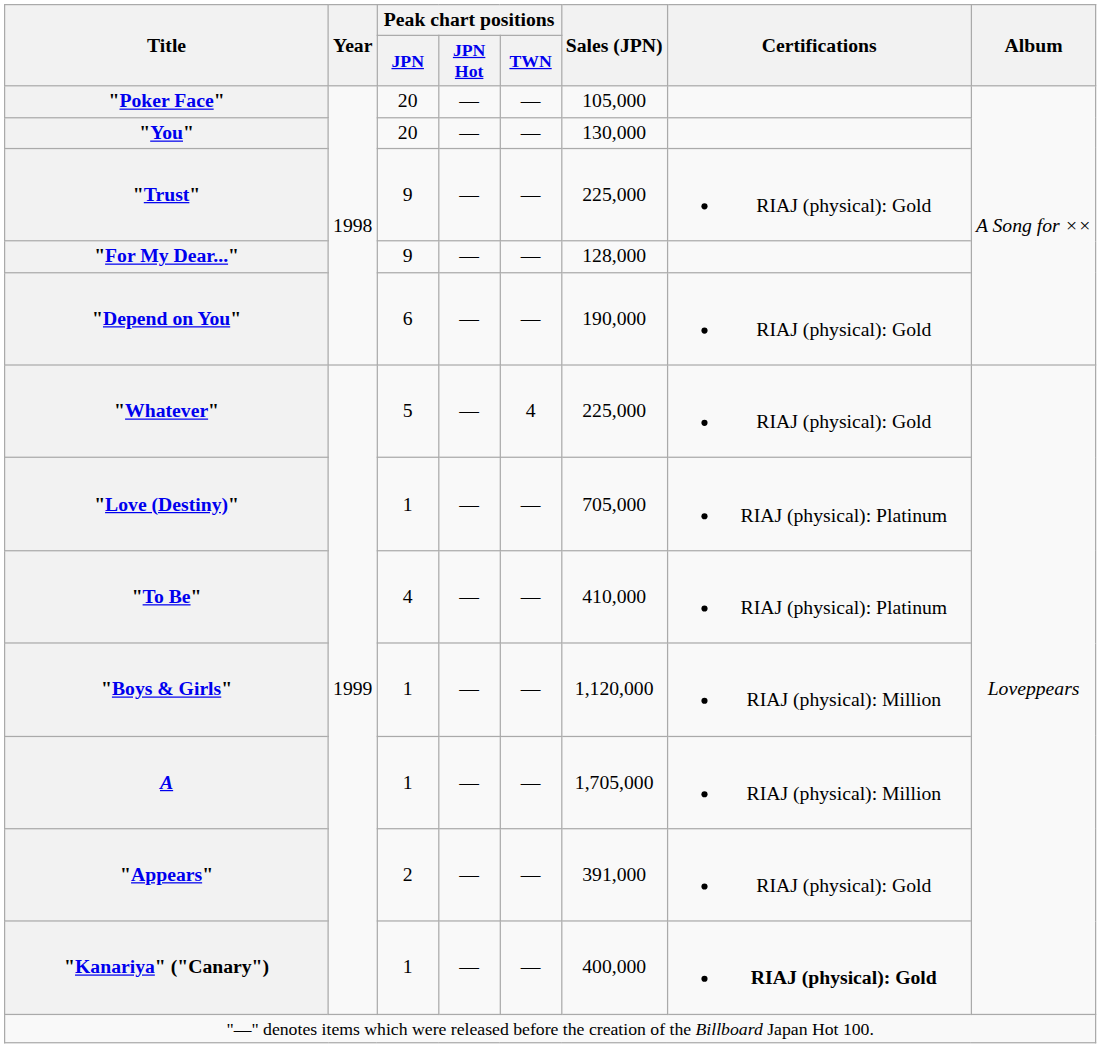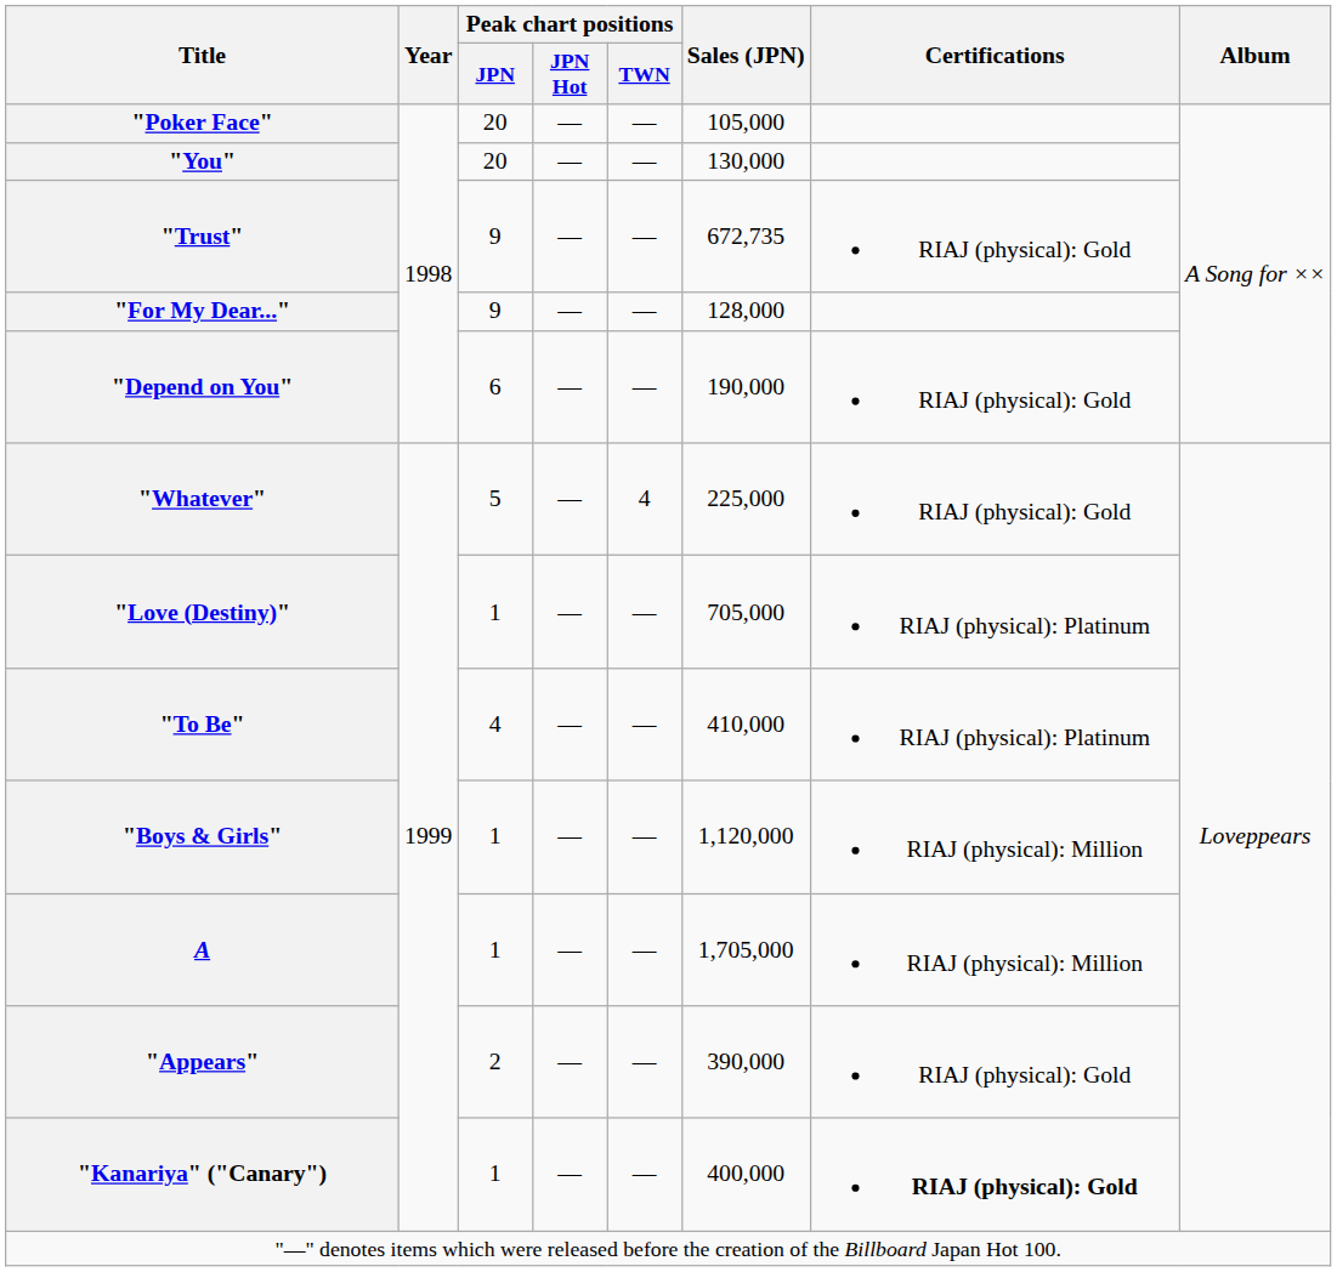"Trust" | Sales (JPN): 225,000 -> 672,735
"Appears" | Sales (JPN): 391,000 -> 390,000
